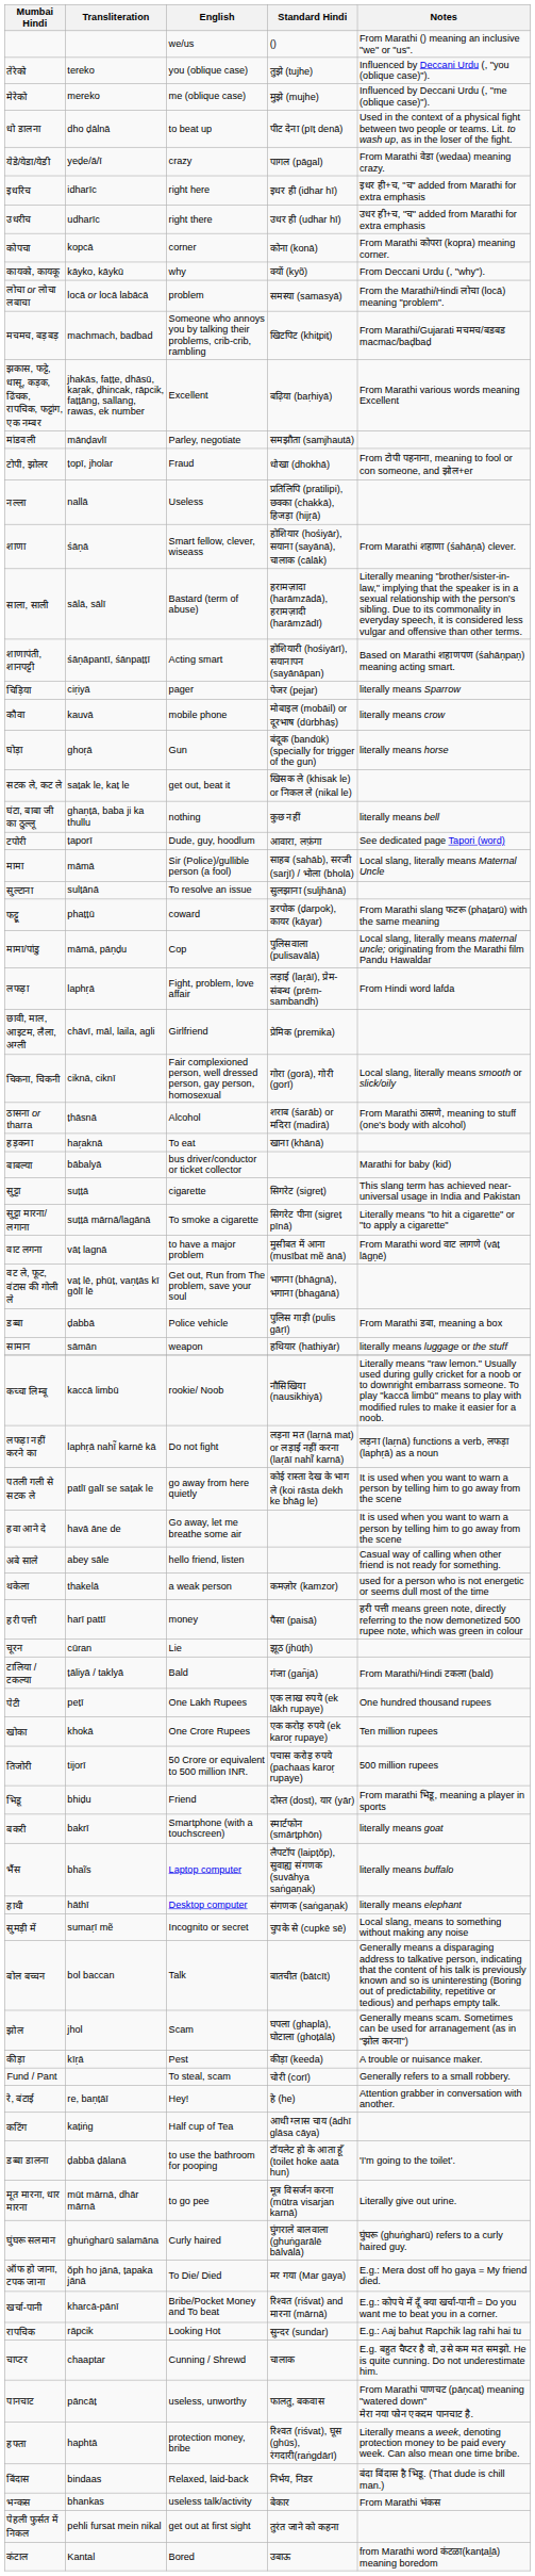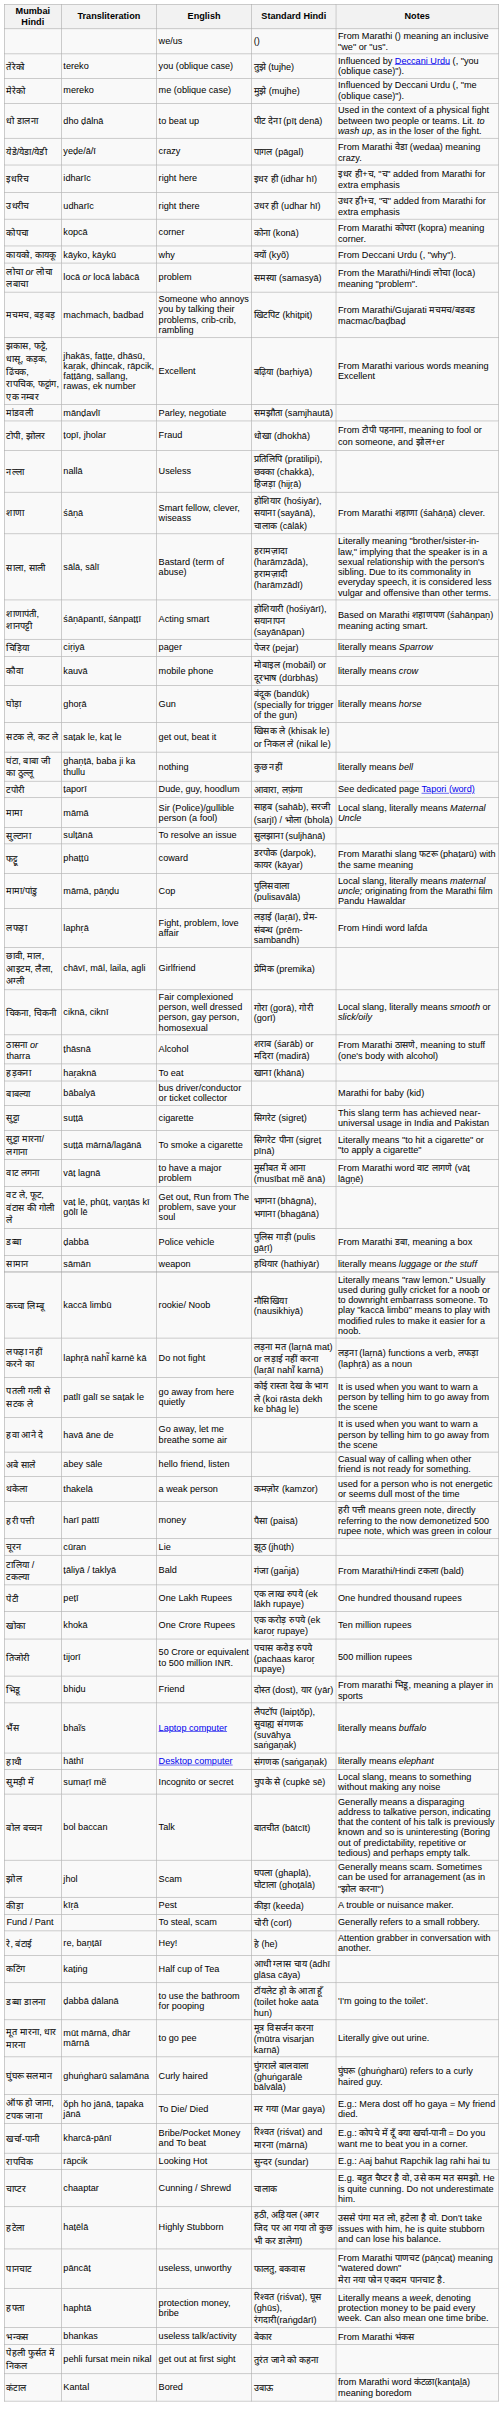- row: बकरी | bakrī | Smartphone (with a touchscreen) | स्मार्टफोन (smārṭphōn) | literally means goat
+ row: हटेला | haṭēlā | Highly Stubborn | हठी, अड़ियल (अगर जिद पर आ गया तो कुछ भी कर डालेगा) | उससे पंगा मत लो, हटेला है वो. Don't take issues with him, he is quite stubborn and can lose his balance.
- row: बिंदास | bindaas | Relaxed, laid-back | निर्भय, निडर | बंदा बिंदास है भिडू. (That dude is chill man.)
